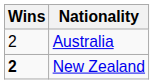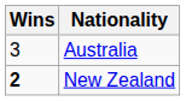Australia | Wins: 2 -> 3
